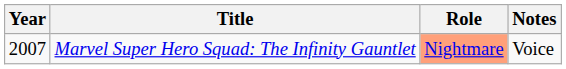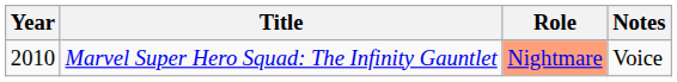Marvel Super Hero Squad: The Infinity Gauntlet | Year: 2007 -> 2010
